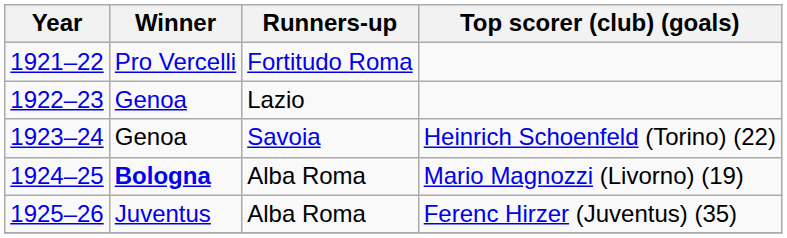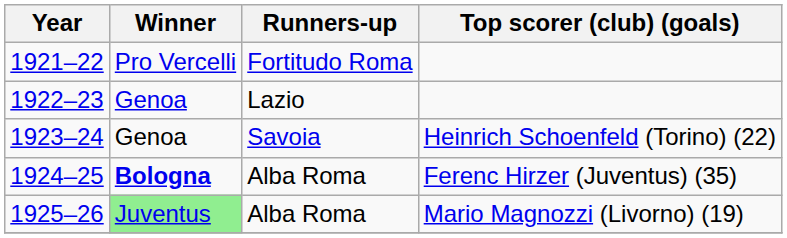1924–25 | Top scorer (club) (goals): Mario Magnozzi (Livorno) (19) -> Ferenc Hirzer (Juventus) (35)
1925–26 | Winner: no background -> lightgreen background
1925–26 | Top scorer (club) (goals): Ferenc Hirzer (Juventus) (35) -> Mario Magnozzi (Livorno) (19)
